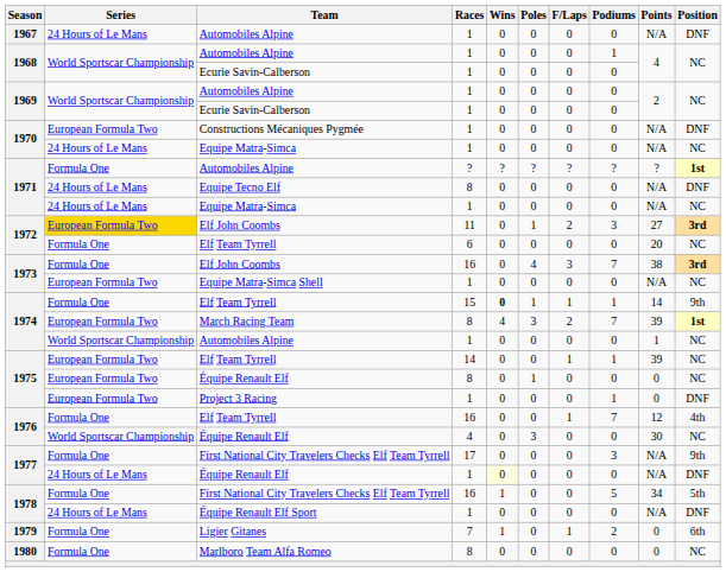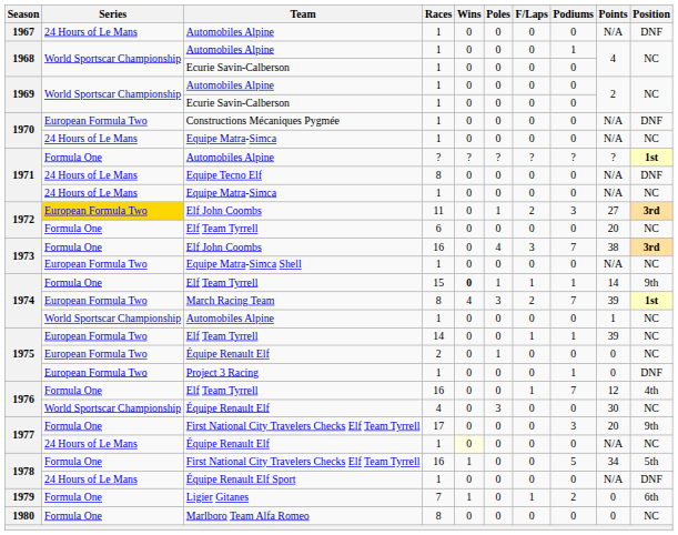1975 / Équipe Renault Elf | Races: 8 -> 2
1977 / First National City Travelers Checks Elf Team Tyrrell | Points: N/A -> 20
1977 / Équipe Renault Elf | Position: DNF -> NC
